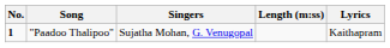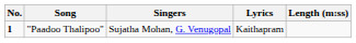columns swapped: Lyrics <-> Length (m:ss)
